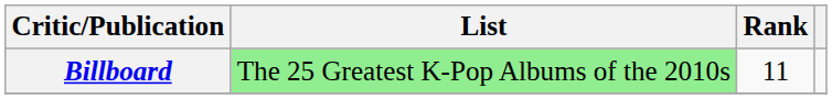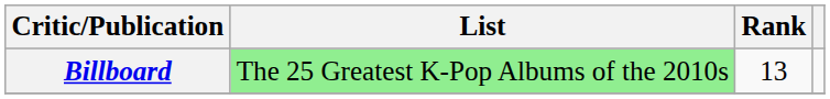Billboard | Rank: 11 -> 13
